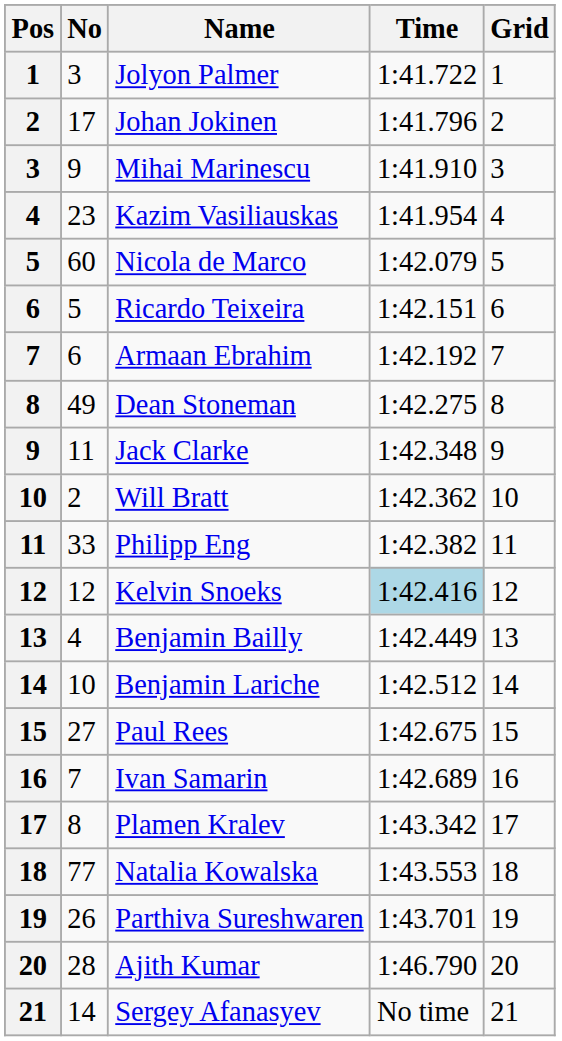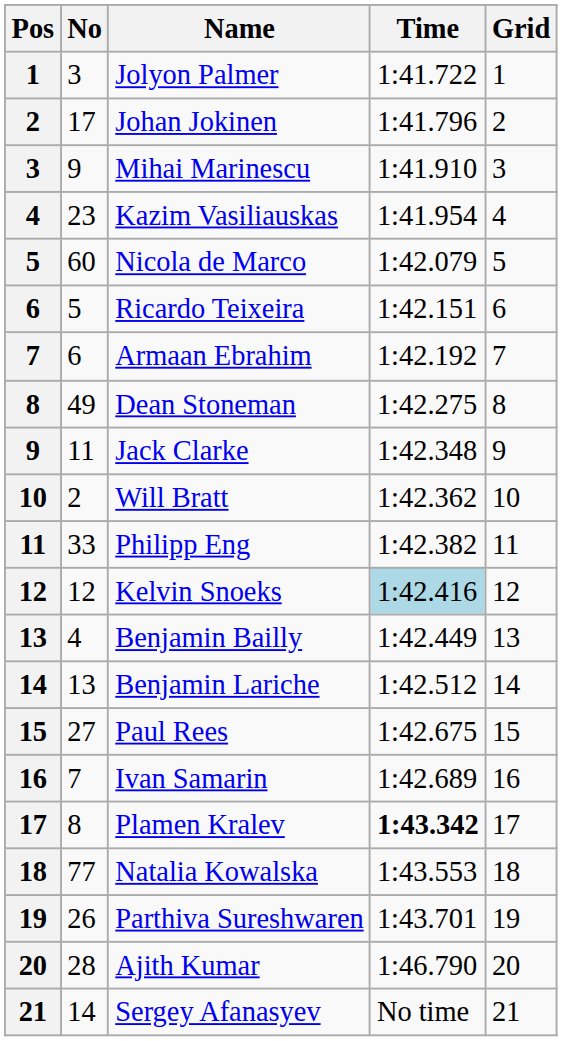Benjamin Lariche | No: 10 -> 13
Plamen Kralev | Time: normal -> bold
